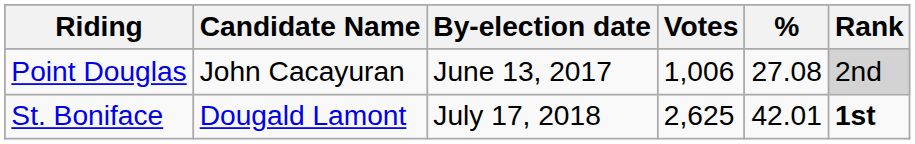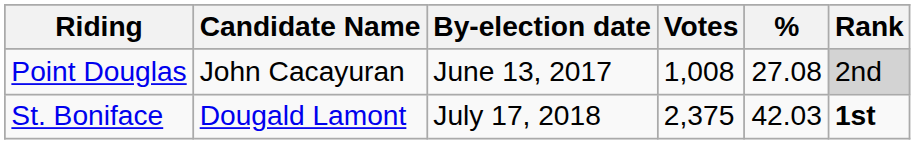Point Douglas | Votes: 1,006 -> 1,008
St. Boniface | Votes: 2,625 -> 2,375
St. Boniface | %: 42.01 -> 42.03
